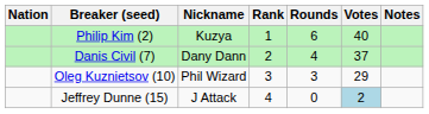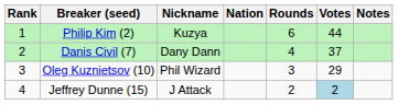columns swapped: Rank <-> Nation
Philip Kim (2) | Votes: 40 -> 44
Jeffrey Dunne (15) | Rounds: 0 -> 2
